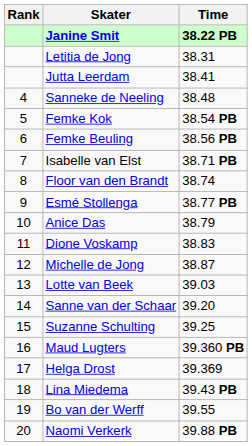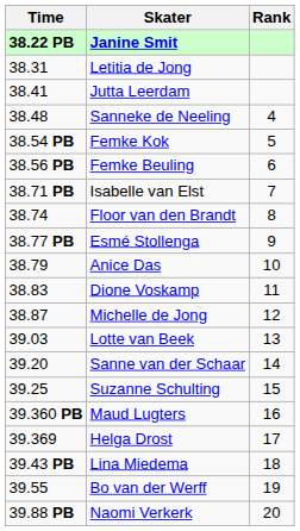columns swapped: Rank <-> Time
